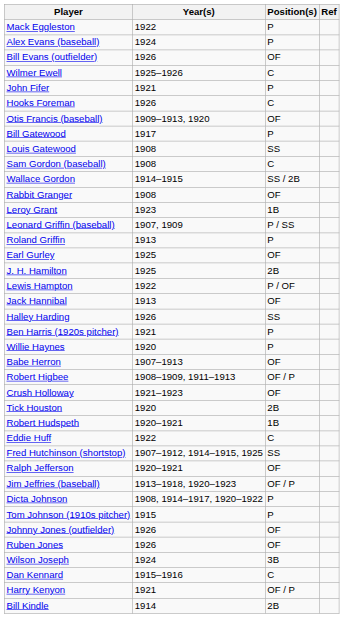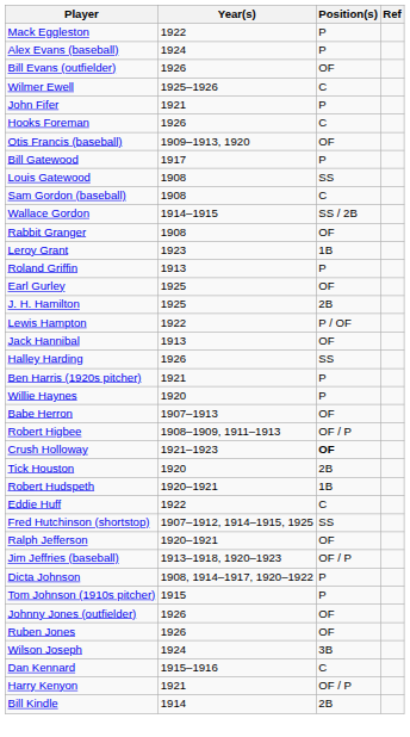- row: Leonard Griffin (baseball) | 1907, 1909 | P / SS
Crush Holloway | Position(s): normal -> bold
